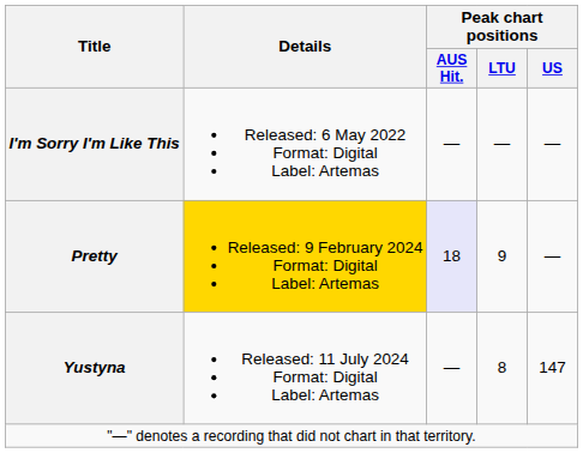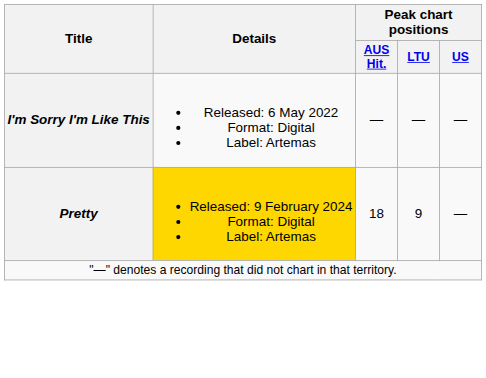Pretty | Peak chart positions / AUS Hit.: lavender background -> no background
- row: Yustyna | Released: 11 July 2024 Format: Digital Label: Artemas | — | 8 | 147
